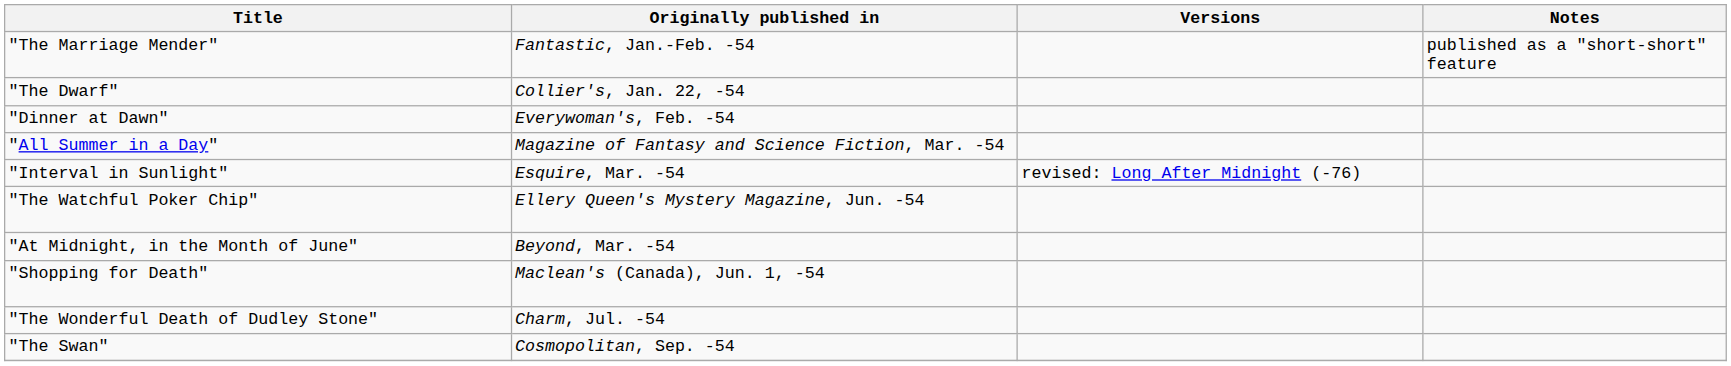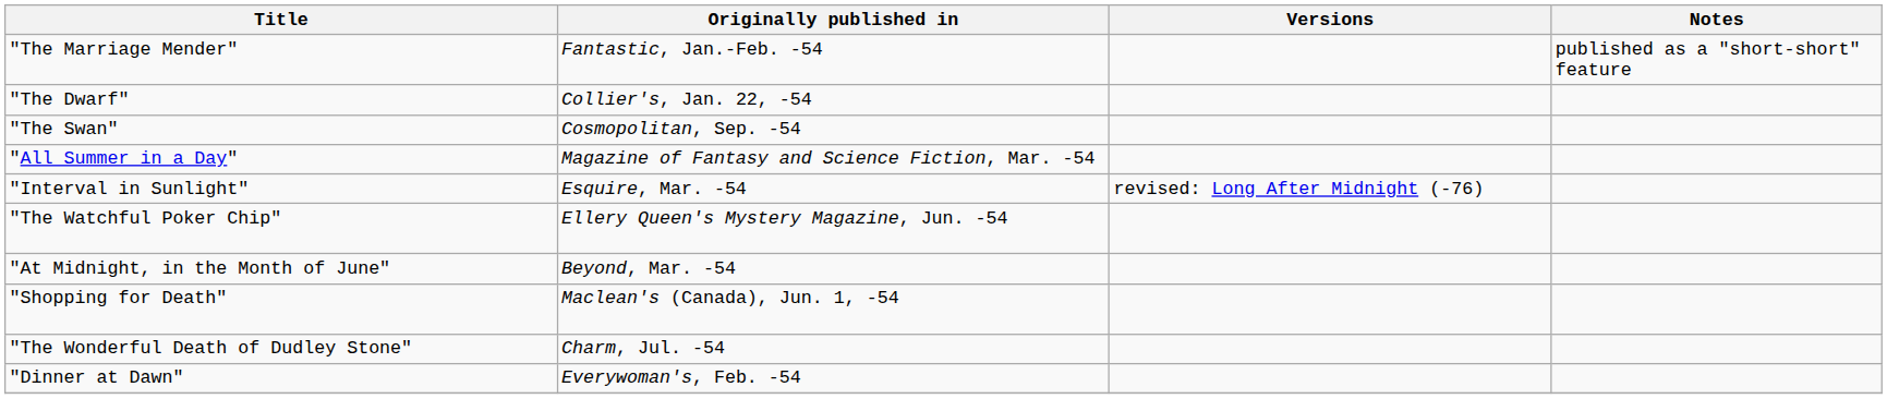rows swapped: "Dinner at Dawn" <-> "The Swan"
